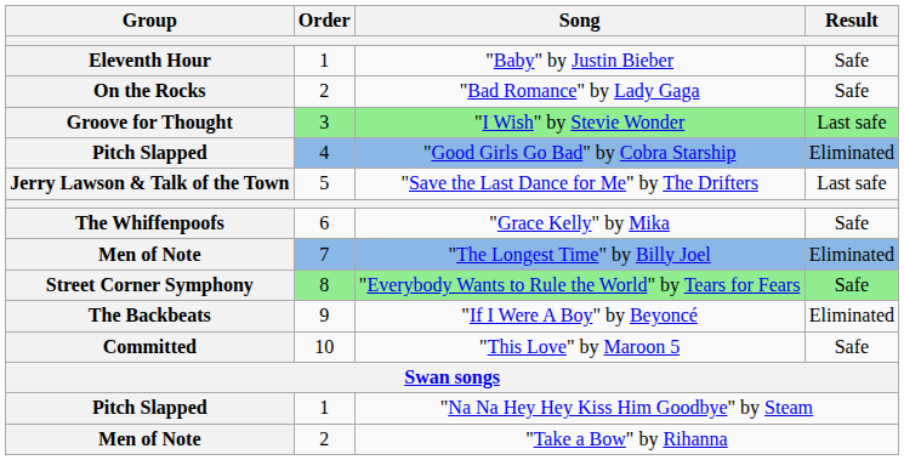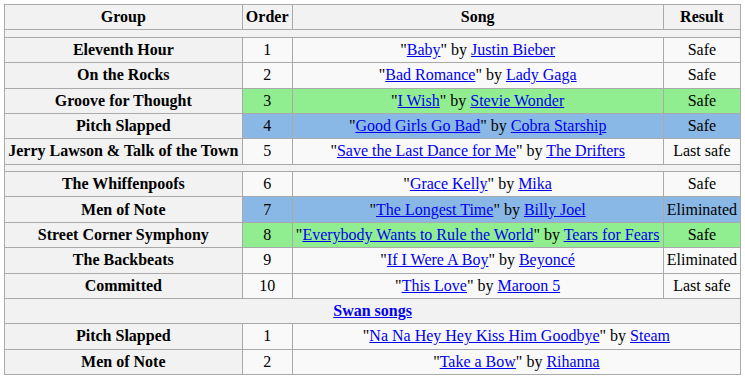"I Wish" by Stevie Wonder | Result: Last safe -> Safe
"Good Girls Go Bad" by Cobra Starship | Result: Eliminated -> Safe
"This Love" by Maroon 5 | Result: Safe -> Last safe
